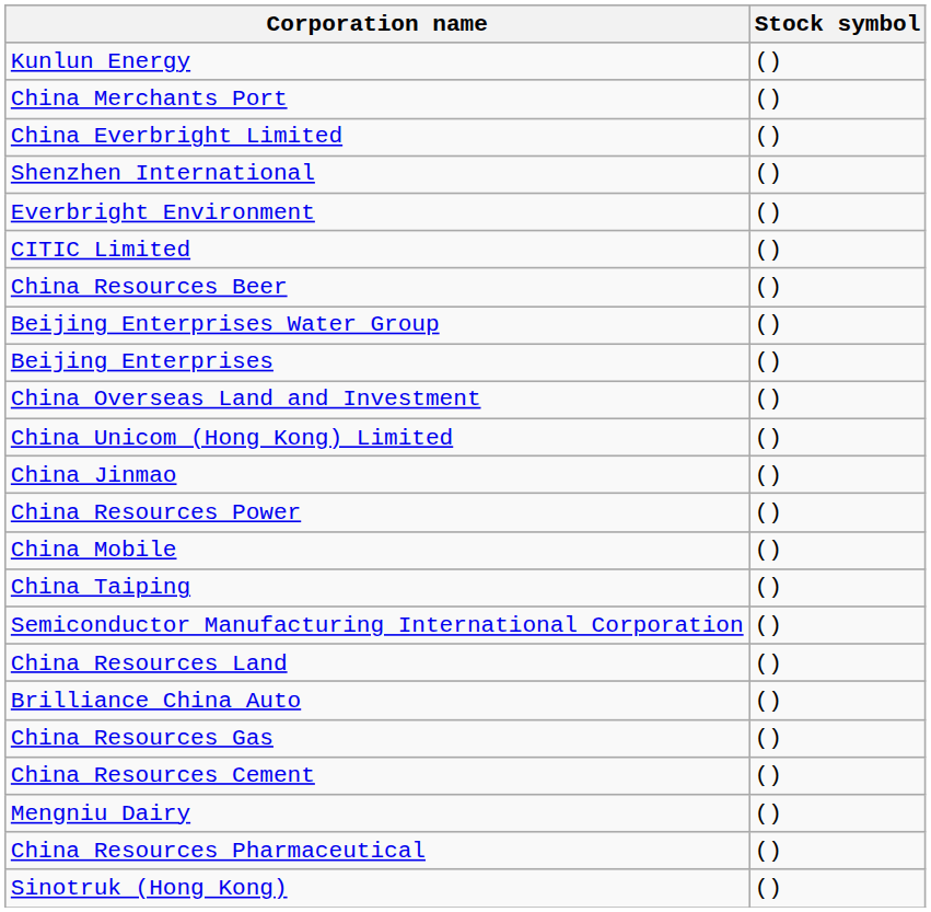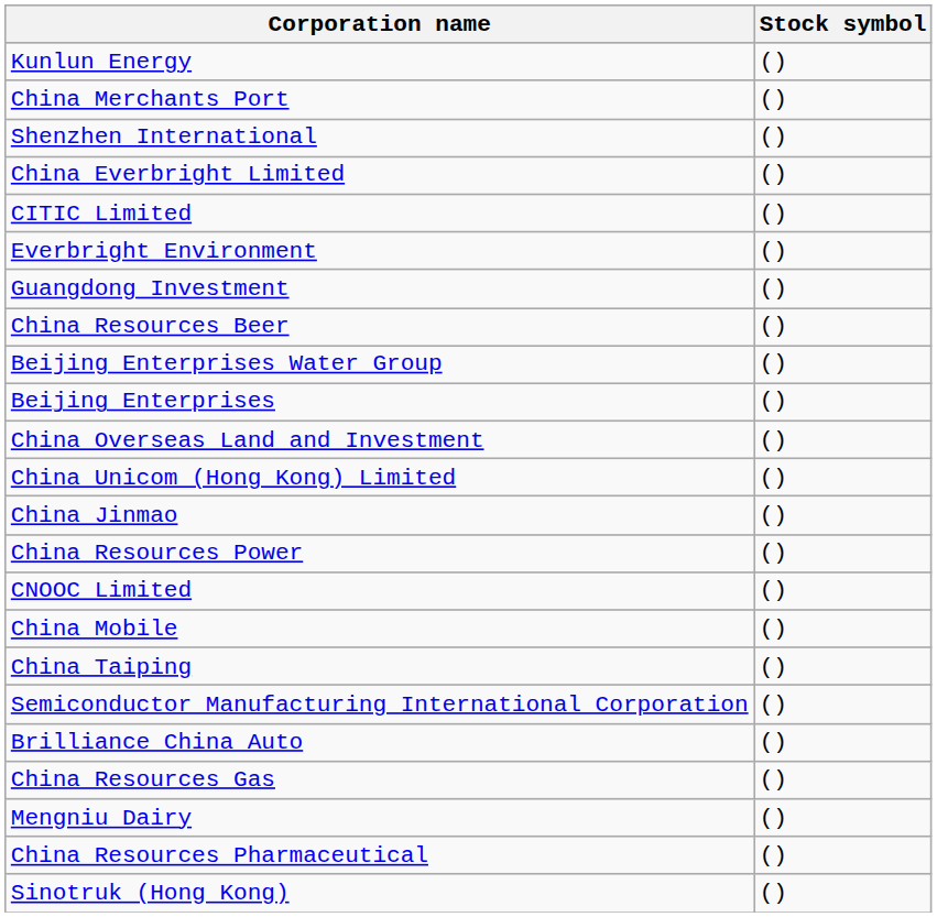rows swapped: Shenzhen International <-> China Everbright Limited
rows swapped: Everbright Environment <-> CITIC Limited
+ row: Guangdong Investment | ()
+ row: CNOOC Limited | ()
- row: China Resources Land | ()
- row: China Resources Cement | ()
